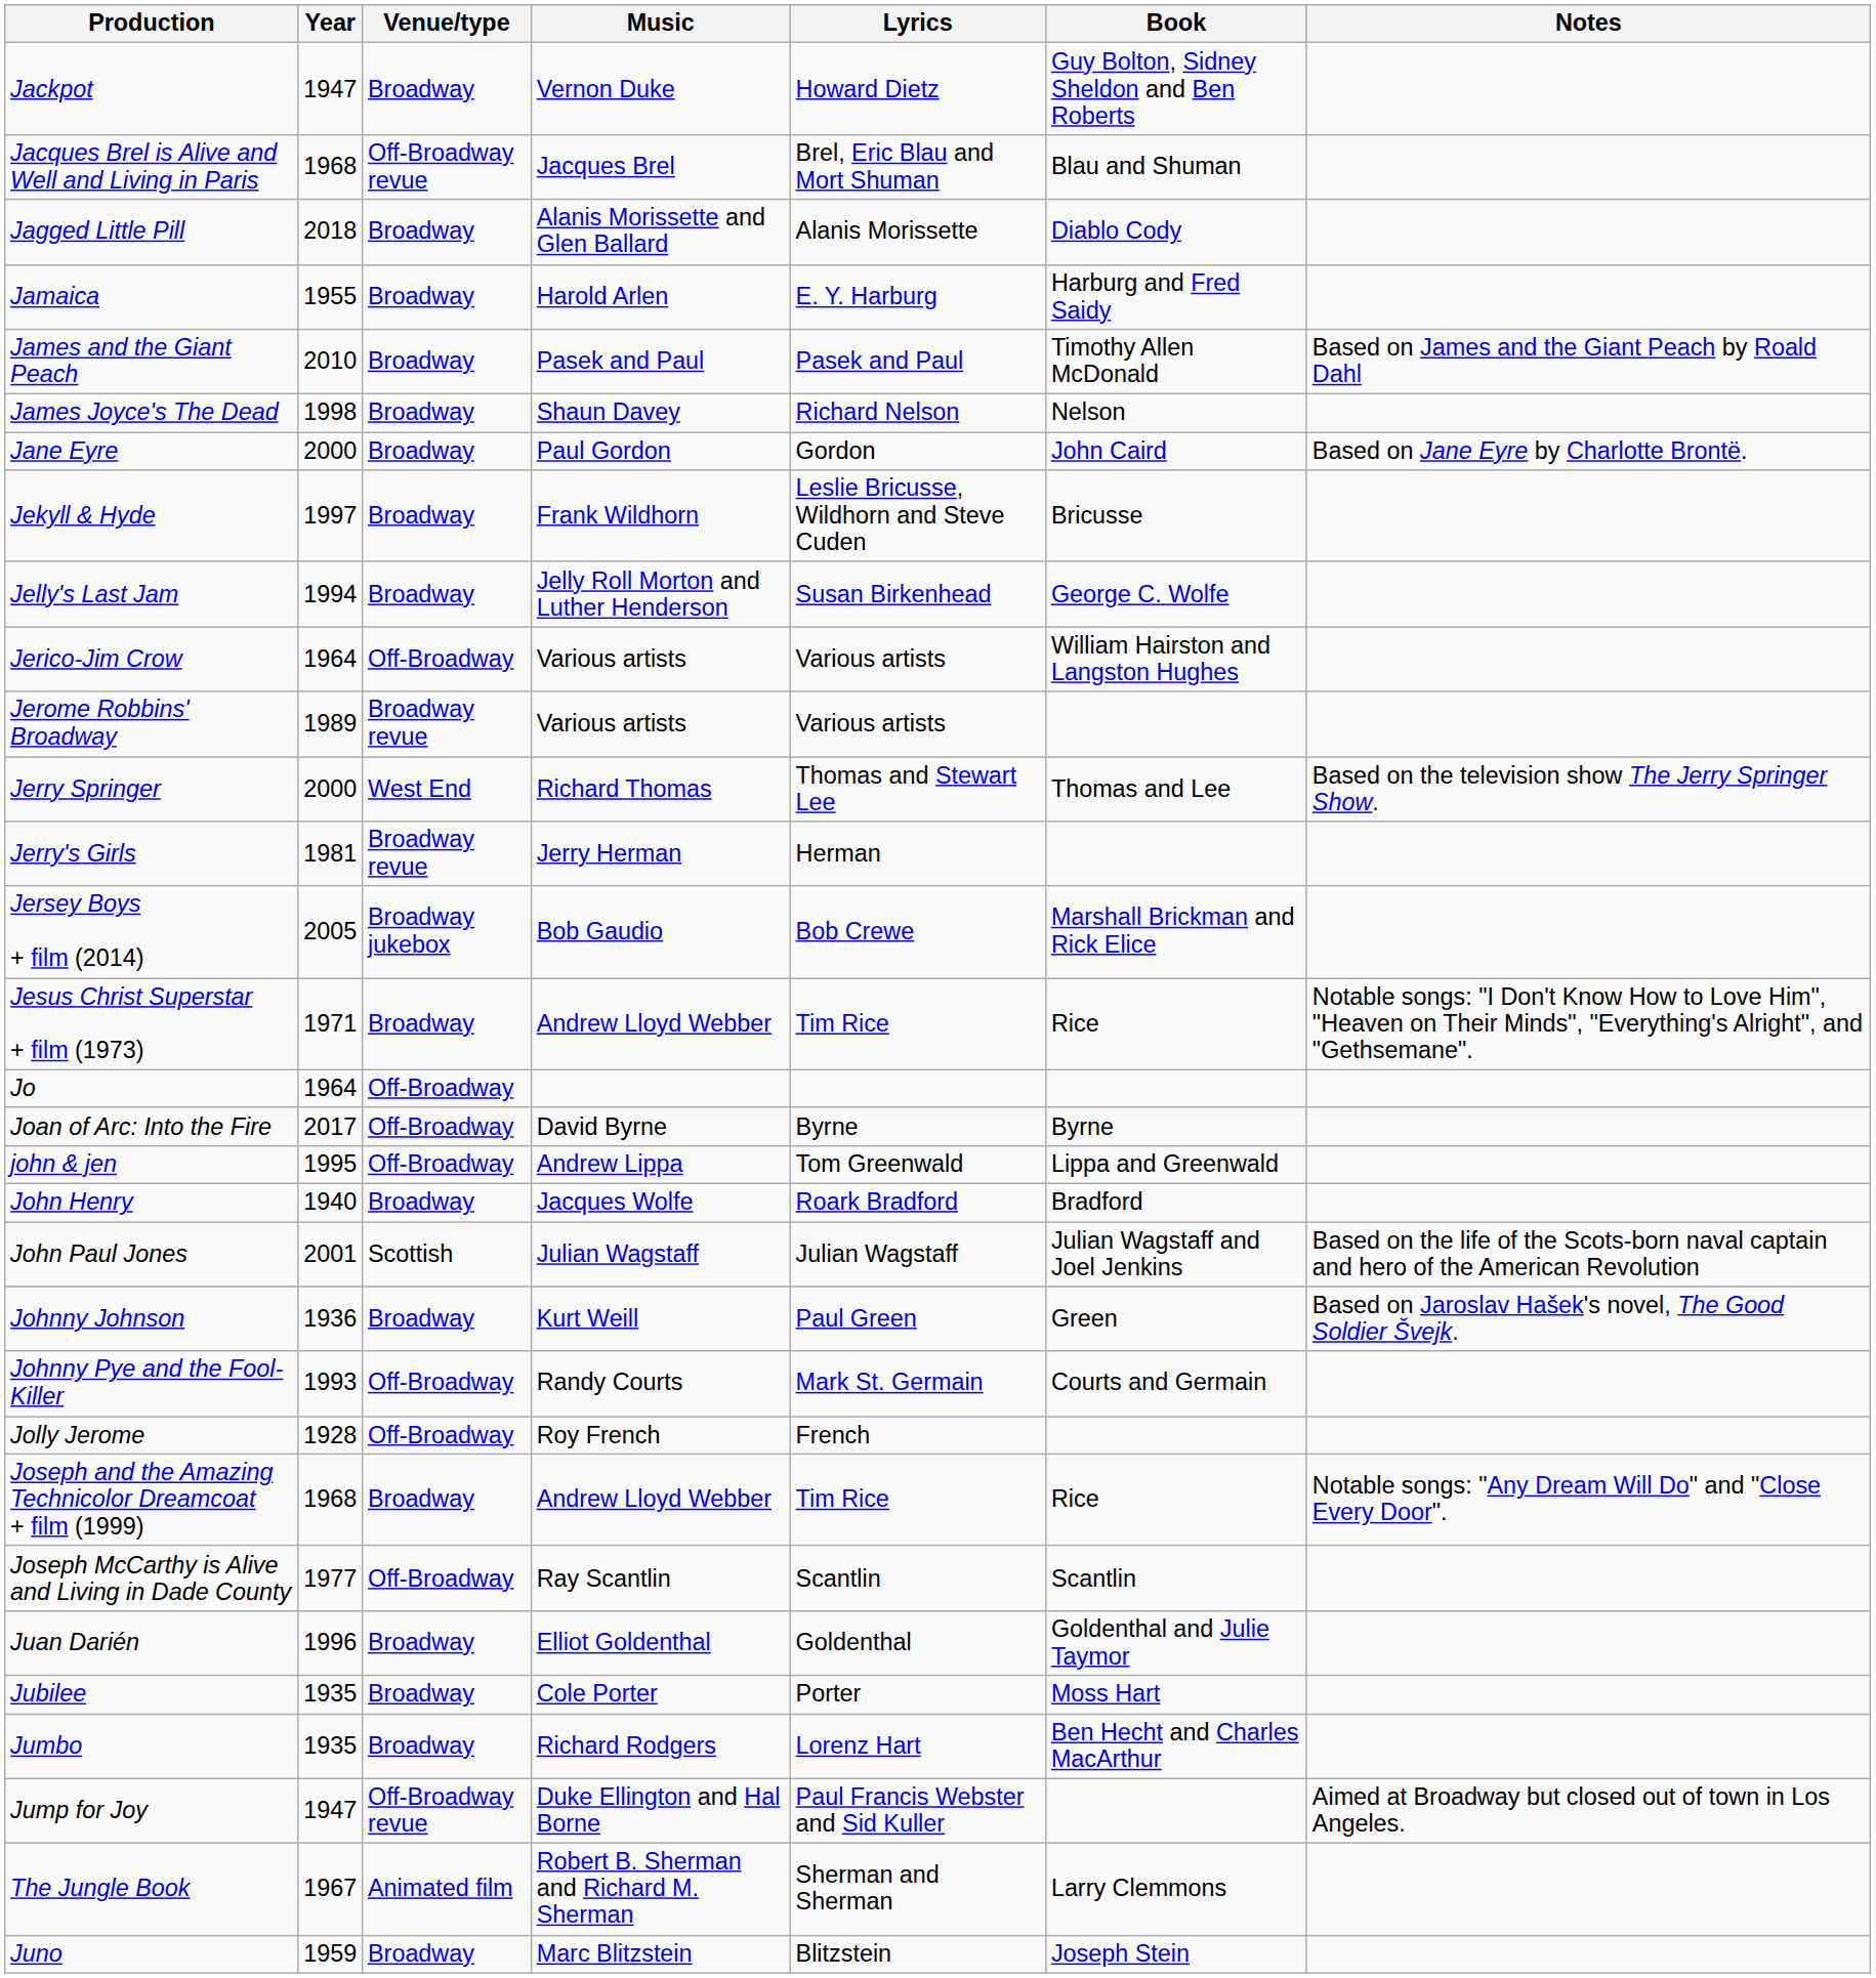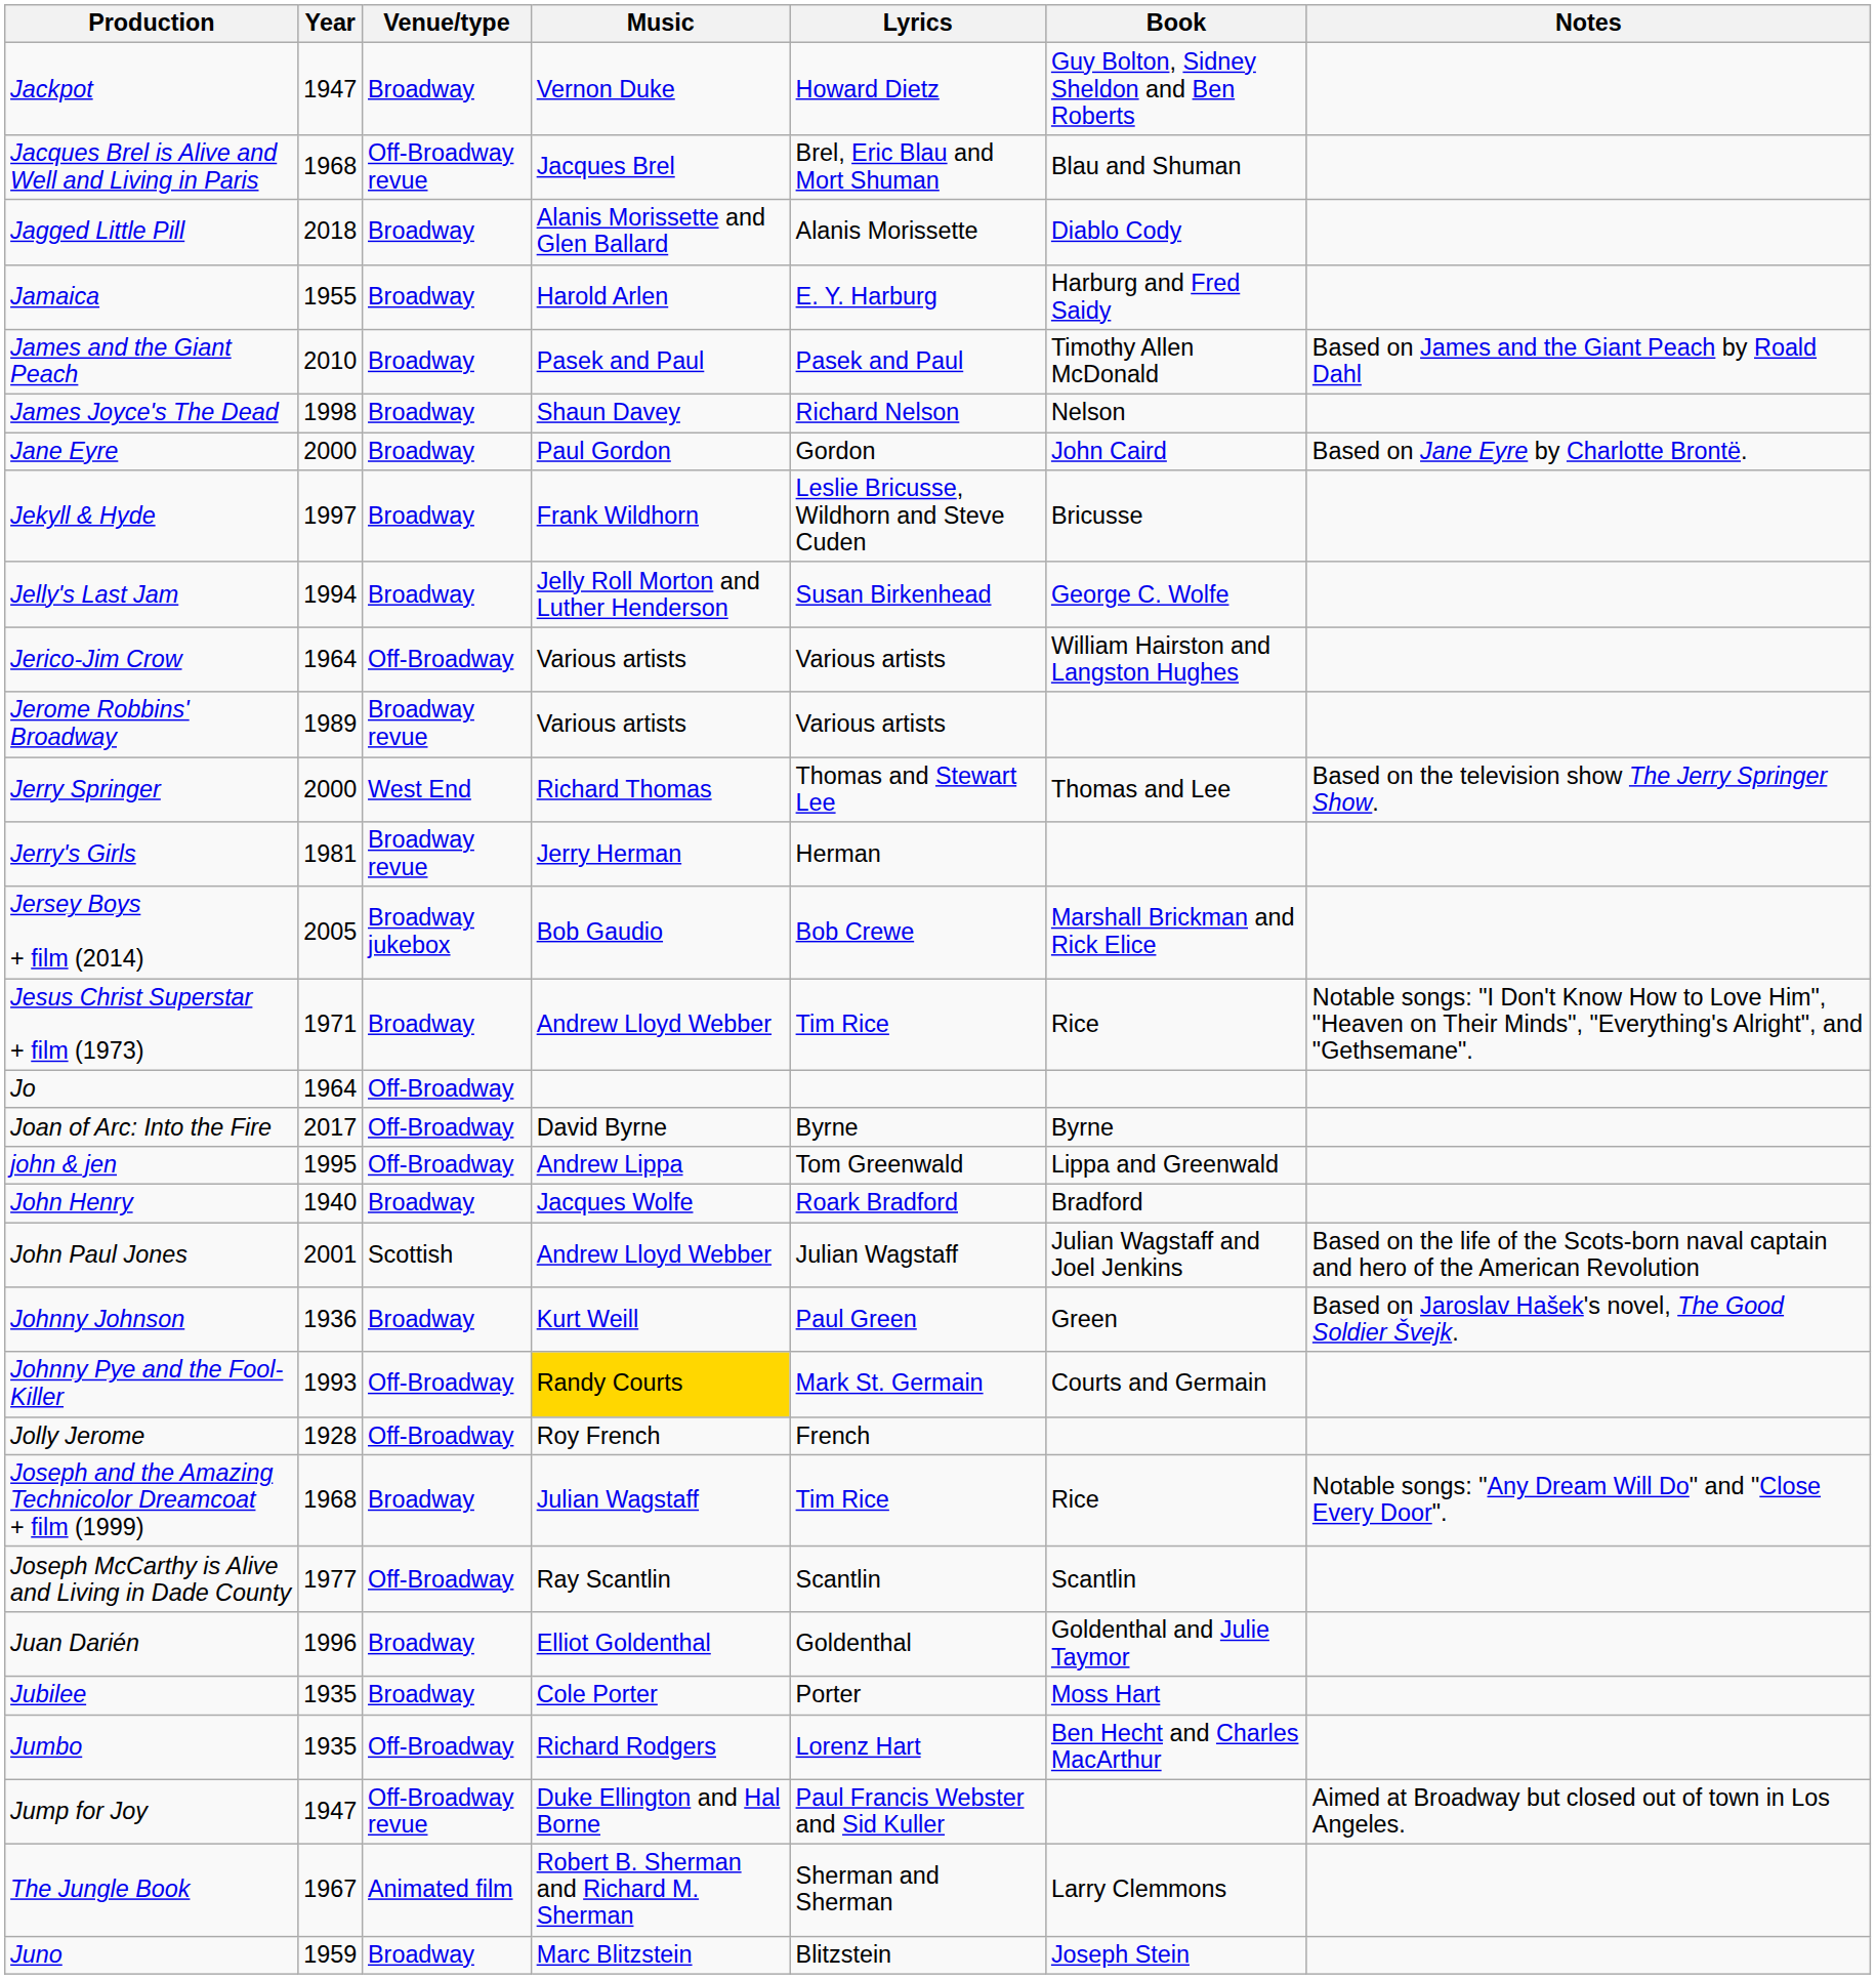John Paul Jones | Music: Julian Wagstaff -> Andrew Lloyd Webber
Johnny Pye and the Fool-Killer | Music: no background -> gold background
Joseph and the Amazing Technicolor Dreamcoat + film (1999) | Music: Andrew Lloyd Webber -> Julian Wagstaff
Jumbo | Venue/type: Broadway -> Off-Broadway
